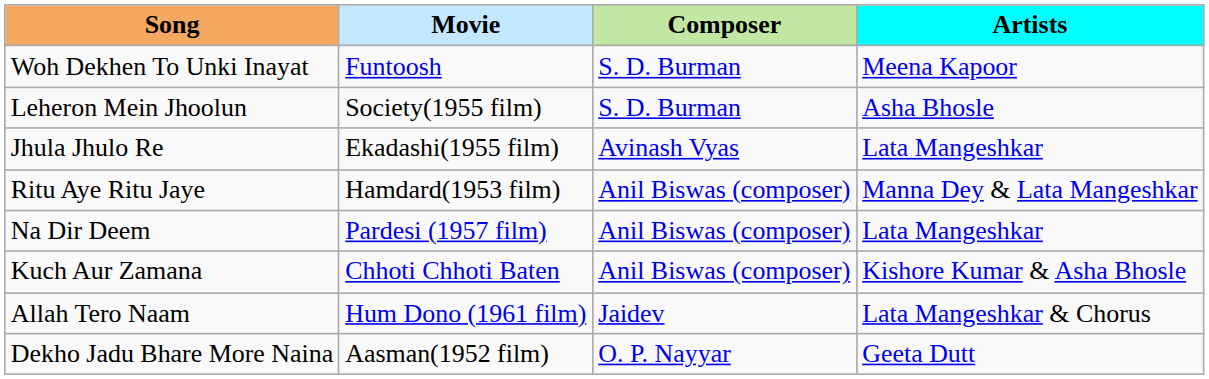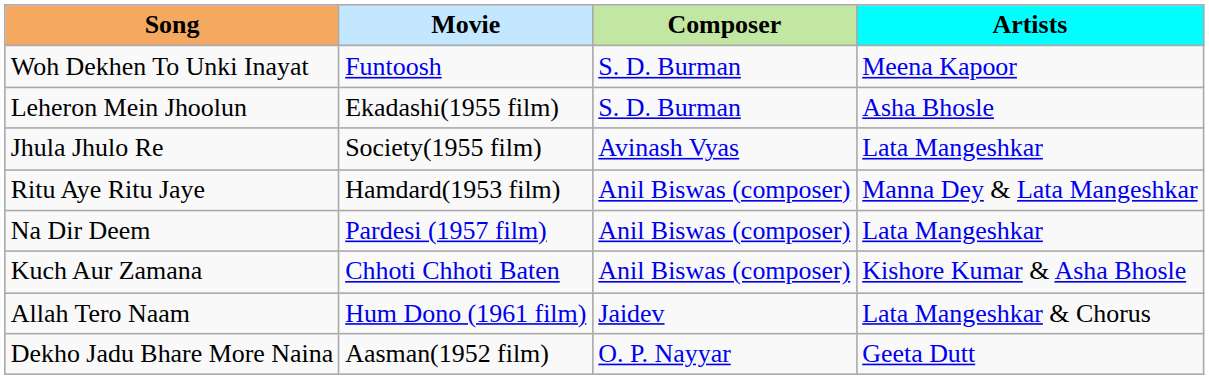Leheron Mein Jhoolun | Movie: Society(1955 film) -> Ekadashi(1955 film)
Jhula Jhulo Re | Movie: Ekadashi(1955 film) -> Society(1955 film)
